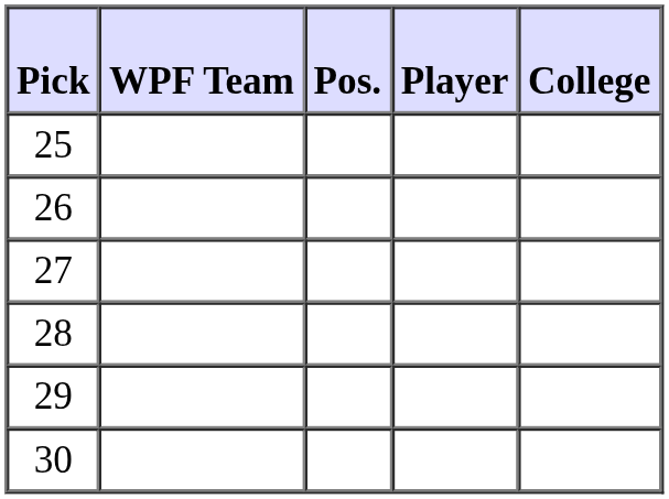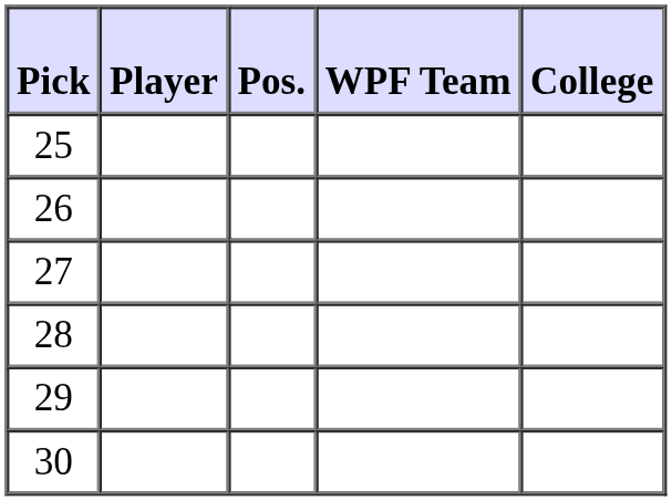columns swapped: Player <-> WPF Team
